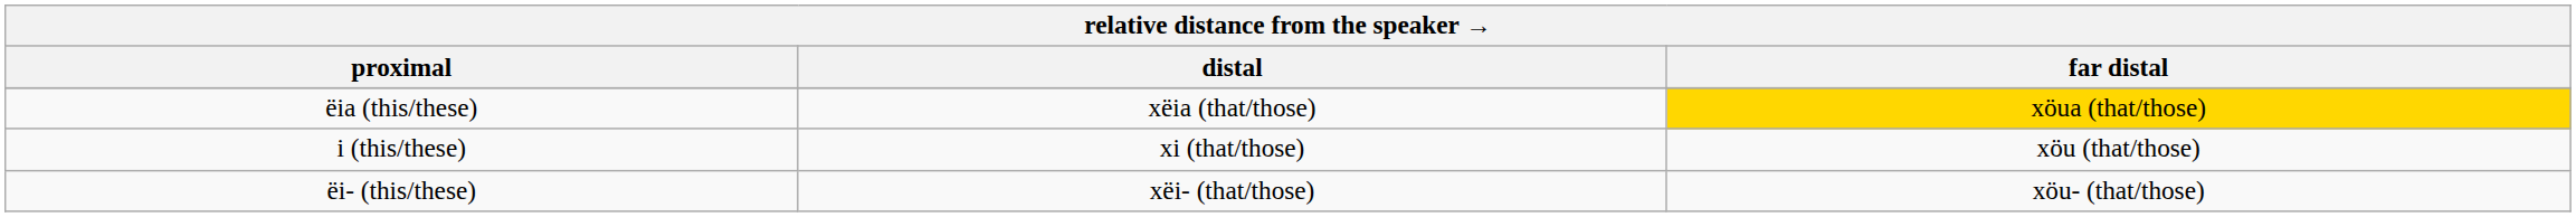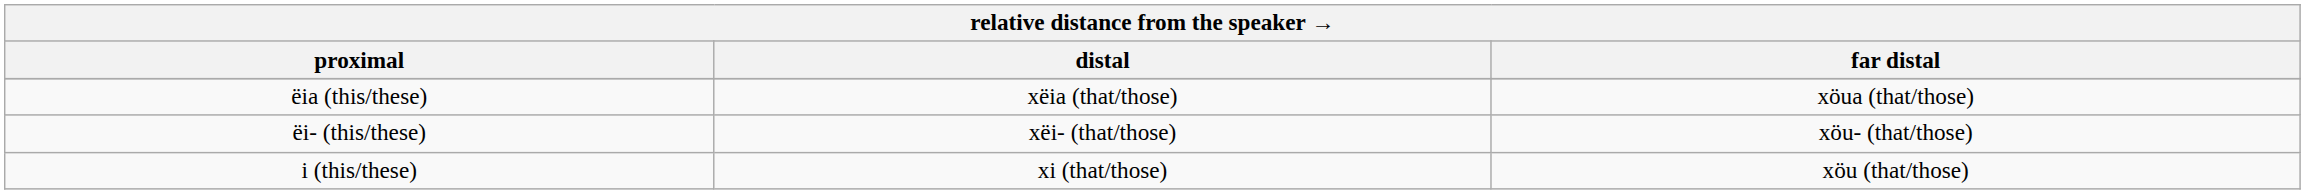ëia (this/these) | far distal: gold background -> no background
rows swapped: ëi- (this/these) <-> i (this/these)
